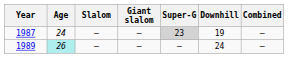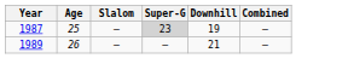- column: Giant slalom | — | —
1987 | Age: 24 -> 25
1989 | Age: paleturquoise background -> no background
1989 | Downhill: 24 -> 21
